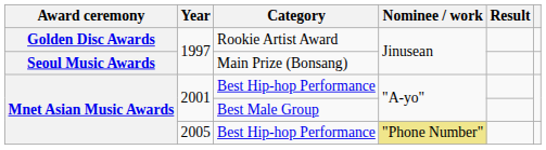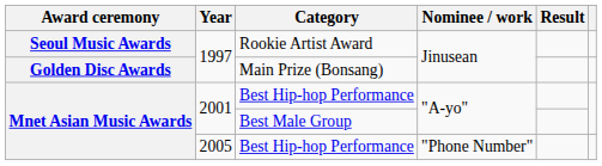Rookie Artist Award | Award ceremony: Golden Disc Awards -> Seoul Music Awards
Main Prize (Bonsang) | Award ceremony: Seoul Music Awards -> Golden Disc Awards
2005 / Best Hip-hop Performance | Nominee / work: khaki background -> no background
